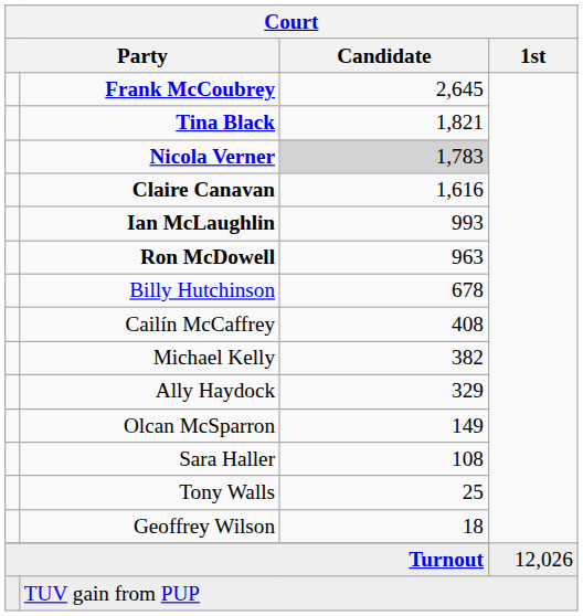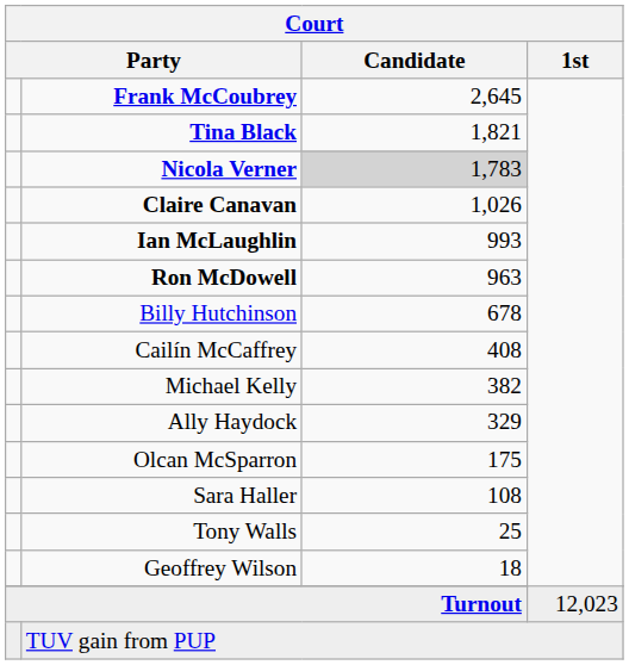Claire Canavan | Court / Candidate: 1,616 -> 1,026
Olcan McSparron | Court / Candidate: 149 -> 175
Turnout | Court / 1st: 12,026 -> 12,023
